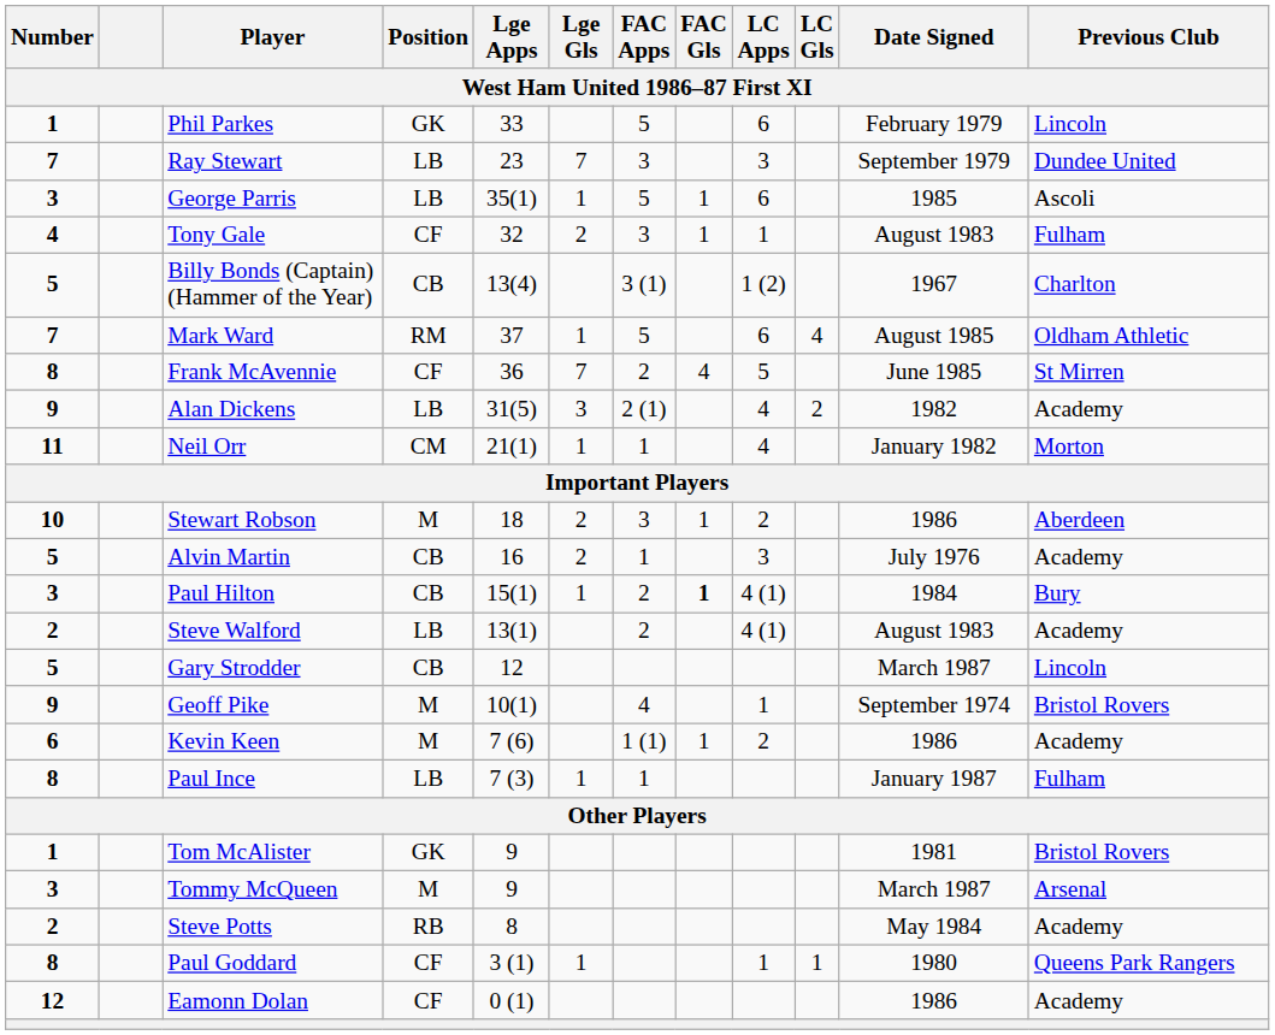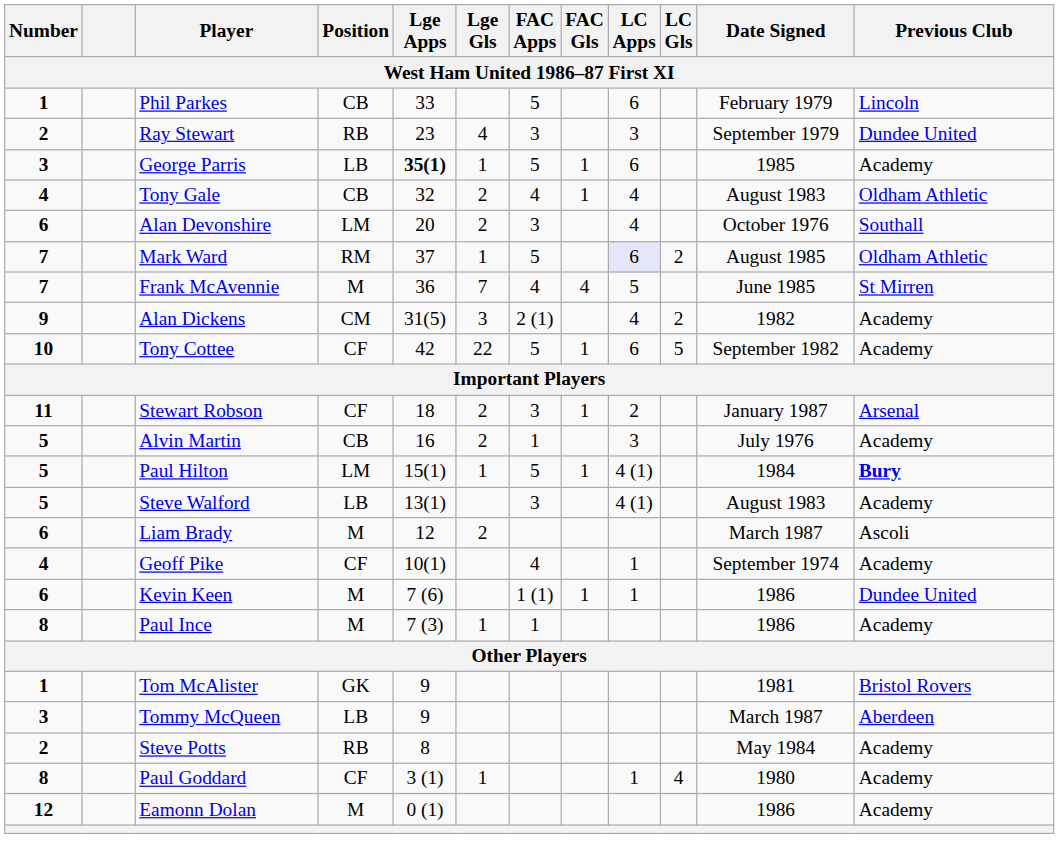Phil Parkes | Position: GK -> CB
Ray Stewart | Number: 7 -> 2
Ray Stewart | Position: LB -> RB
Ray Stewart | Lge Gls: 7 -> 4
George Parris | Lge Apps: normal -> bold
George Parris | Previous Club: Ascoli -> Academy
Tony Gale | Position: CF -> CB
Tony Gale | FAC Apps: 3 -> 4
Tony Gale | LC Apps: 1 -> 4
Tony Gale | Previous Club: Fulham -> Oldham Athletic
- row: 5 | Billy Bonds (Captain) (Hammer of the Year) | CB | 13(4) | 3 (1) | 1 (2) | 1967 | Charlton
+ row: 6 | Alan Devonshire | LM | 20 | 2 | 3 | 4 | October 1976 | Southall
Mark Ward | LC Apps: no background -> lavender background
Mark Ward | LC Gls: 4 -> 2
Frank McAvennie | Number: 8 -> 7
Frank McAvennie | Position: CF -> M
Frank McAvennie | FAC Apps: 2 -> 4
Alan Dickens | Position: LB -> CM
+ row: 10 | Tony Cottee | CF | 42 | 22 | 5 | 1 | 6 | 5 | September 1982 | Academy
- row: 11 | Neil Orr | CM | 21(1) | 1 | 1 | 4 | January 1982 | Morton
Stewart Robson | Number: 10 -> 11
Stewart Robson | Position: M -> CF
Stewart Robson | Date Signed: 1986 -> January 1987
Stewart Robson | Previous Club: Aberdeen -> Arsenal
Paul Hilton | Number: 3 -> 5
Paul Hilton | Position: CB -> LM
Paul Hilton | FAC Apps: 2 -> 5
Paul Hilton | FAC Gls: bold -> normal
Paul Hilton | Previous Club: normal -> bold
Steve Walford | Number: 2 -> 5
Steve Walford | FAC Apps: 2 -> 3
+ row: 6 | Liam Brady | M | 12 | 2 | March 1987 | Ascoli
- row: 5 | Gary Strodder | CB | 12 | March 1987 | Lincoln
Geoff Pike | Number: 9 -> 4
Geoff Pike | Position: M -> CF
Geoff Pike | Previous Club: Bristol Rovers -> Academy
Kevin Keen | LC Apps: 2 -> 1
Kevin Keen | Previous Club: Academy -> Dundee United
Paul Ince | Position: LB -> M
Paul Ince | Date Signed: January 1987 -> 1986
Paul Ince | Previous Club: Fulham -> Academy
Tommy McQueen | Position: M -> LB
Tommy McQueen | Previous Club: Arsenal -> Aberdeen
Paul Goddard | LC Gls: 1 -> 4
Paul Goddard | Previous Club: Queens Park Rangers -> Academy
Eamonn Dolan | Position: CF -> M
